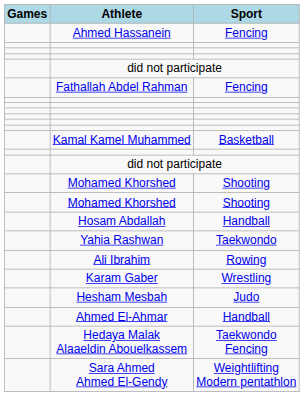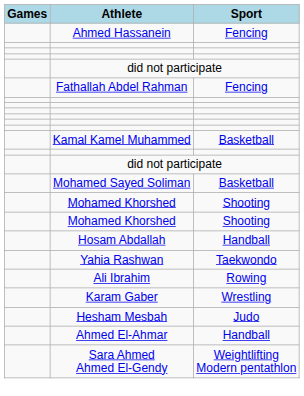+ row: Mohamed Sayed Soliman | Basketball
- row: Hedaya Malak Alaaeldin Abouelkassem | Taekwondo Fencing
